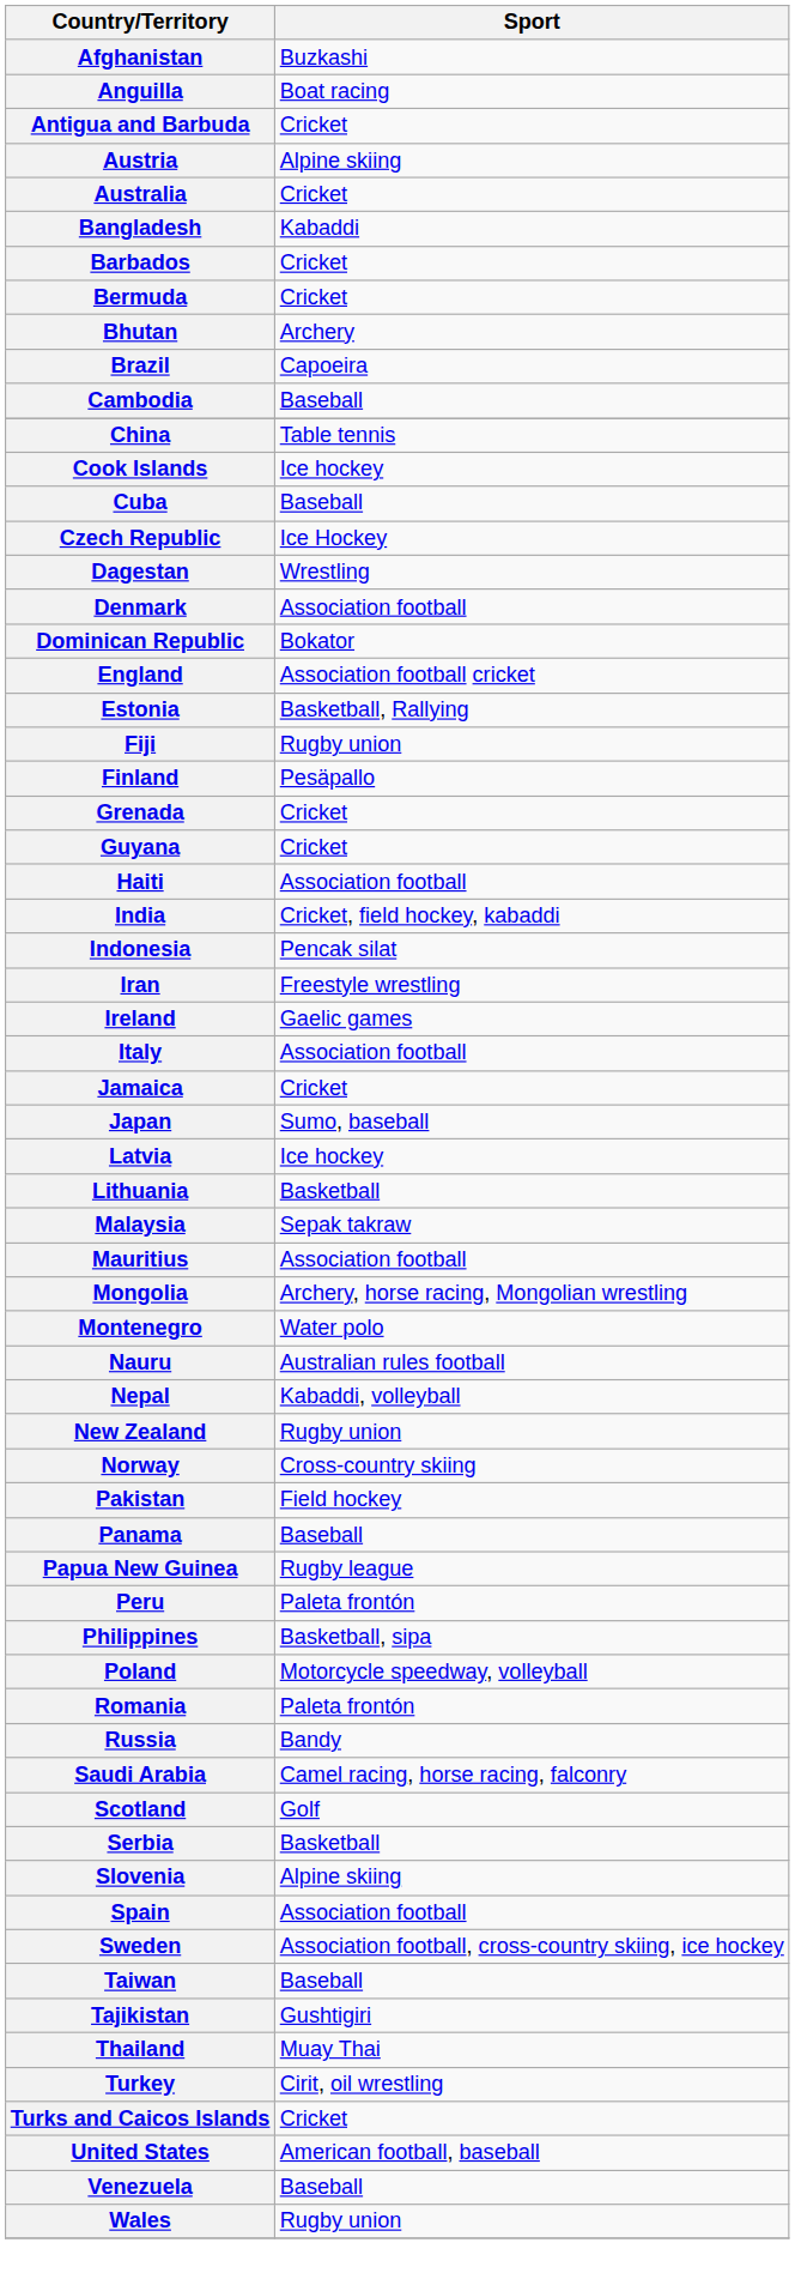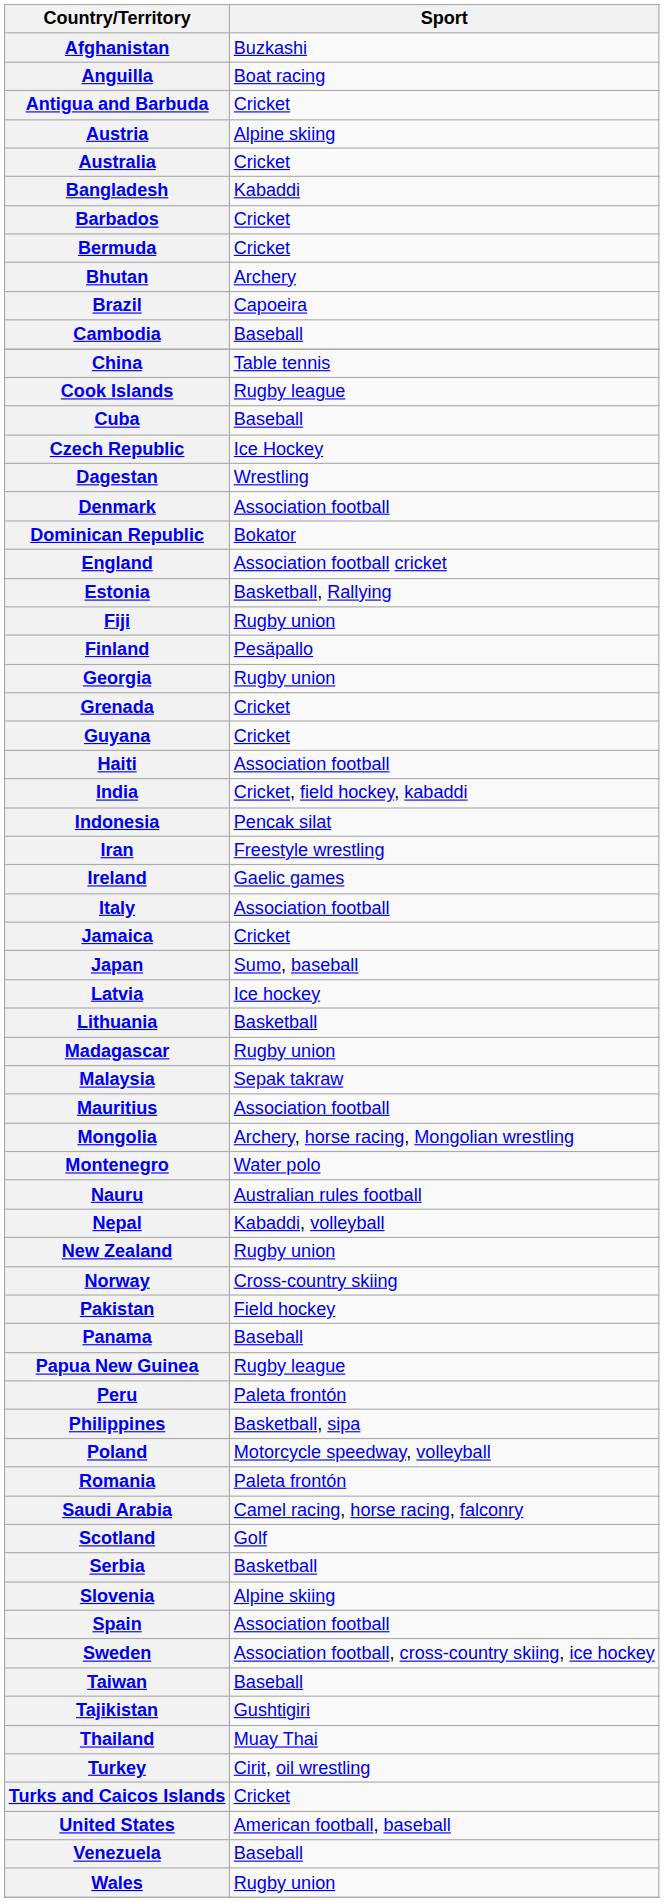Cook Islands | Sport: Ice hockey -> Rugby league
+ row: Georgia | Rugby union
+ row: Madagascar | Rugby union
- row: Russia | Bandy
